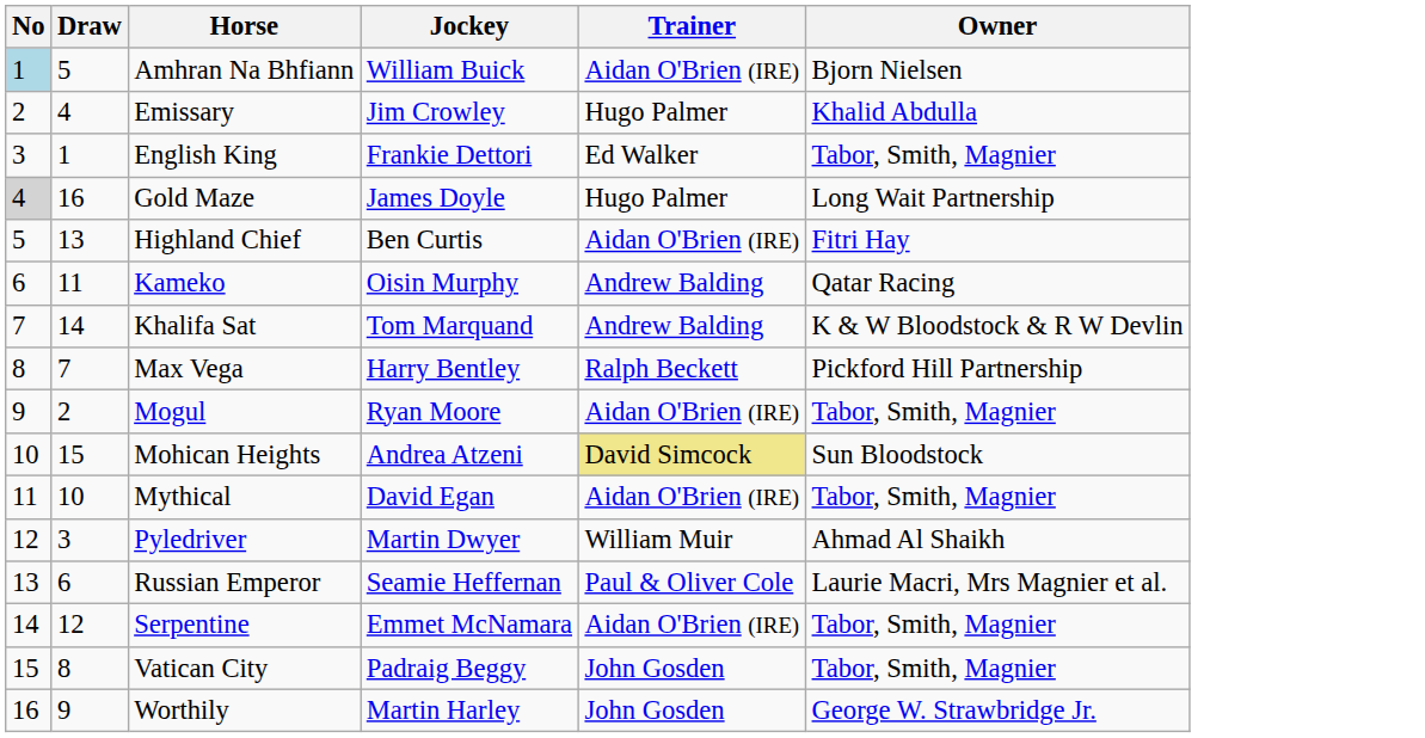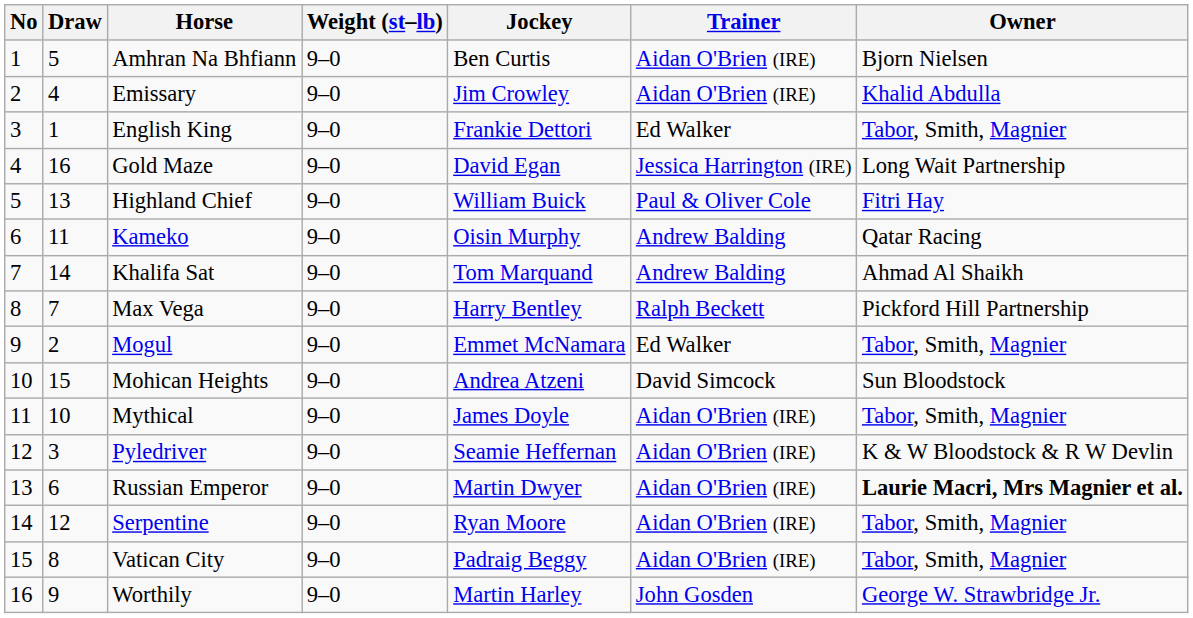+ column: Weight (st–lb) | 9–0 | 9–0 | 9–0 | 9–0 | 9–0 | 9–0 | 9–0 | 9–0 | 9–0 | 9–0 | 9–0 | 9–0 | 9–0 | 9–0 | 9–0 | 9–0
Amhran Na Bhfiann | No: lightblue background -> no background
Amhran Na Bhfiann | Jockey: William Buick -> Ben Curtis
Emissary | Trainer: Hugo Palmer -> Aidan O'Brien (IRE)
Gold Maze | No: lightgrey background -> no background
Gold Maze | Jockey: James Doyle -> David Egan
Gold Maze | Trainer: Hugo Palmer -> Jessica Harrington (IRE)
Highland Chief | Jockey: Ben Curtis -> William Buick
Highland Chief | Trainer: Aidan O'Brien (IRE) -> Paul & Oliver Cole
Khalifa Sat | Owner: K & W Bloodstock & R W Devlin -> Ahmad Al Shaikh
Mogul | Jockey: Ryan Moore -> Emmet McNamara
Mogul | Trainer: Aidan O'Brien (IRE) -> Ed Walker
Mohican Heights | Trainer: khaki background -> no background
Mythical | Jockey: David Egan -> James Doyle
Pyledriver | Jockey: Martin Dwyer -> Seamie Heffernan
Pyledriver | Trainer: William Muir -> Aidan O'Brien (IRE)
Pyledriver | Owner: Ahmad Al Shaikh -> K & W Bloodstock & R W Devlin
Russian Emperor | Jockey: Seamie Heffernan -> Martin Dwyer
Russian Emperor | Trainer: Paul & Oliver Cole -> Aidan O'Brien (IRE)
Russian Emperor | Owner: normal -> bold
Serpentine | Jockey: Emmet McNamara -> Ryan Moore
Vatican City | Trainer: John Gosden -> Aidan O'Brien (IRE)
